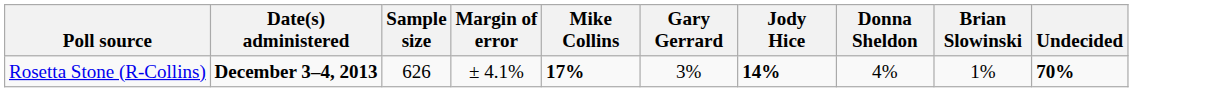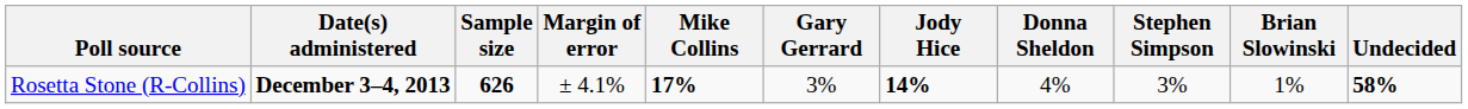+ column: Stephen Simpson | 3%
Rosetta Stone (R-Collins) | Sample size: normal -> bold
Rosetta Stone (R-Collins) | Undecided: 70% -> 58%
